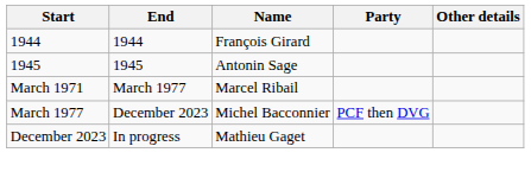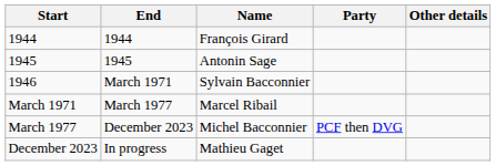+ row: 1946 | March 1971 | Sylvain Bacconnier
